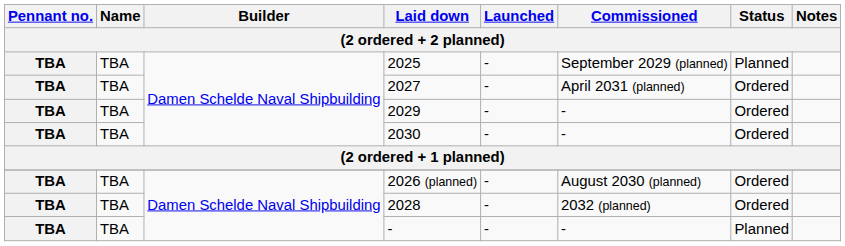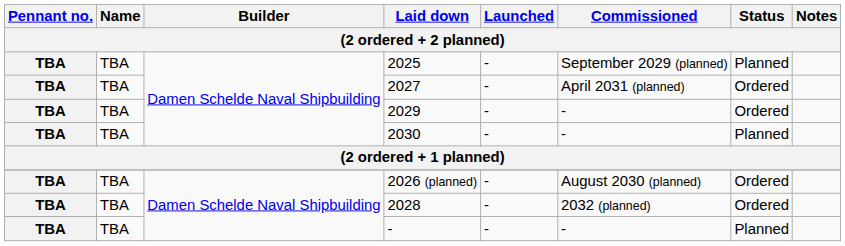2030 | Status: Ordered -> Planned
